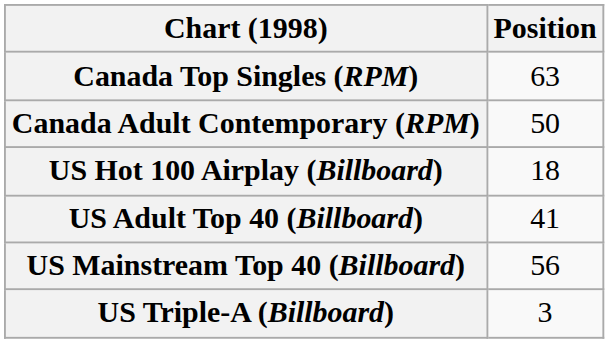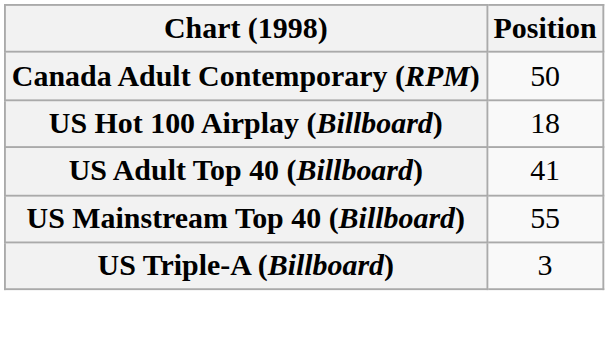- row: Canada Top Singles (RPM) | 63
US Mainstream Top 40 (Billboard) | Position: 56 -> 55
